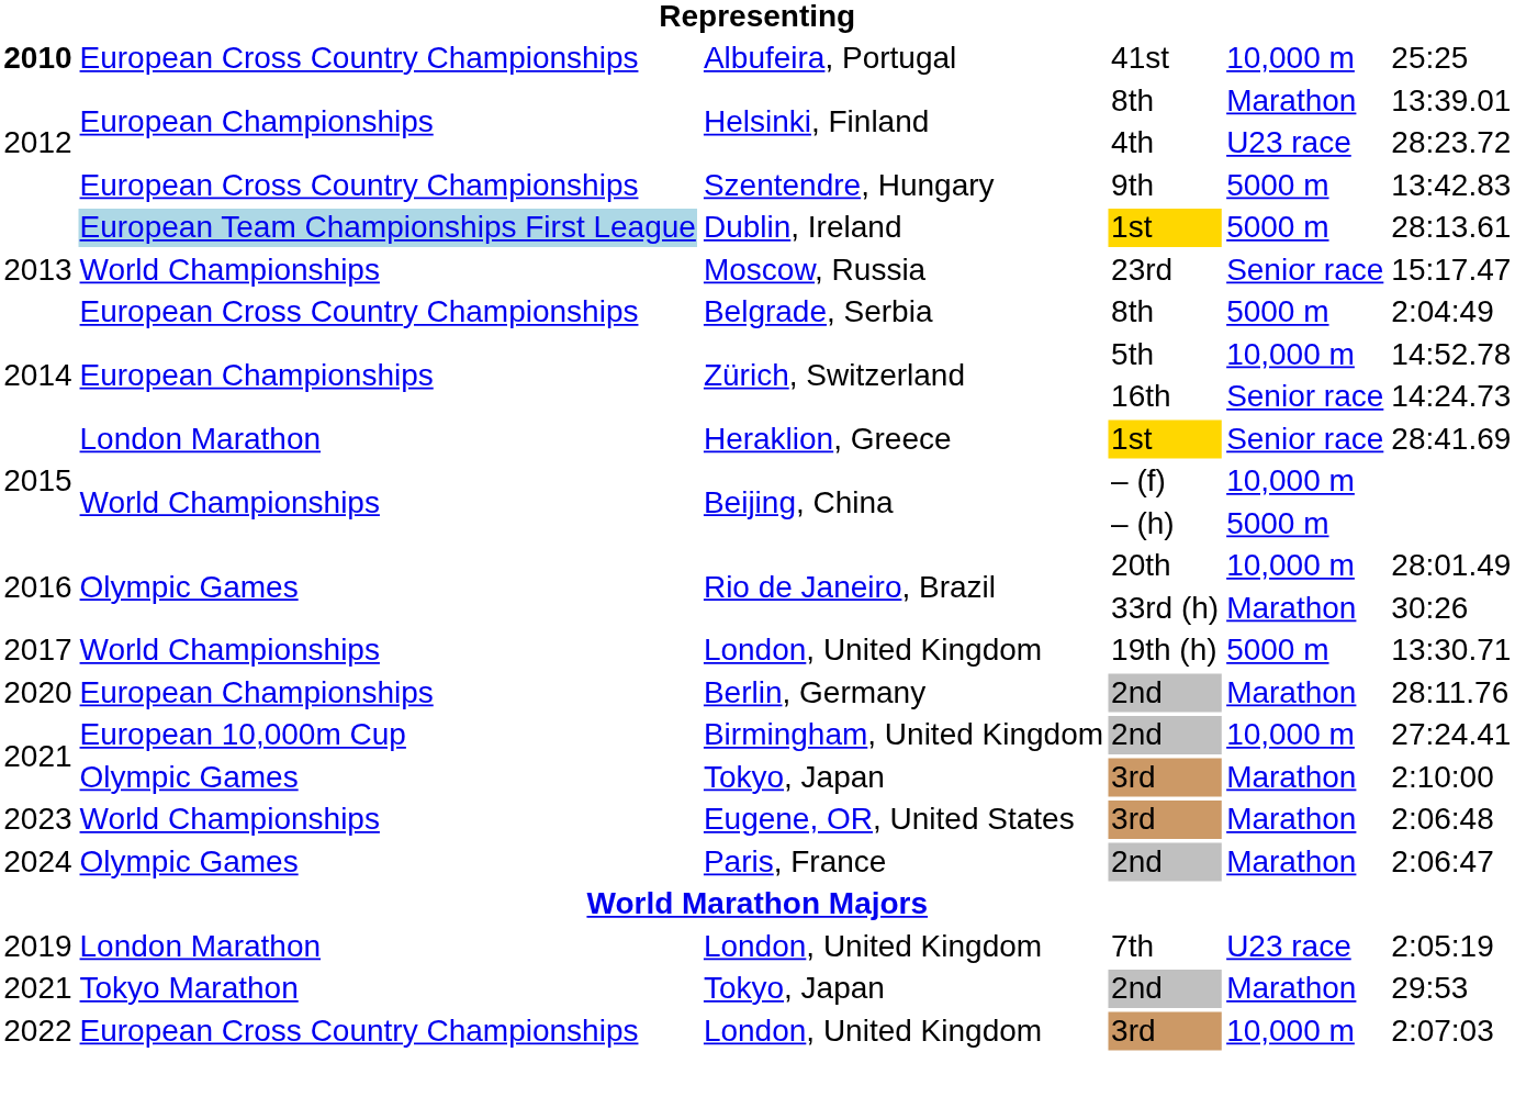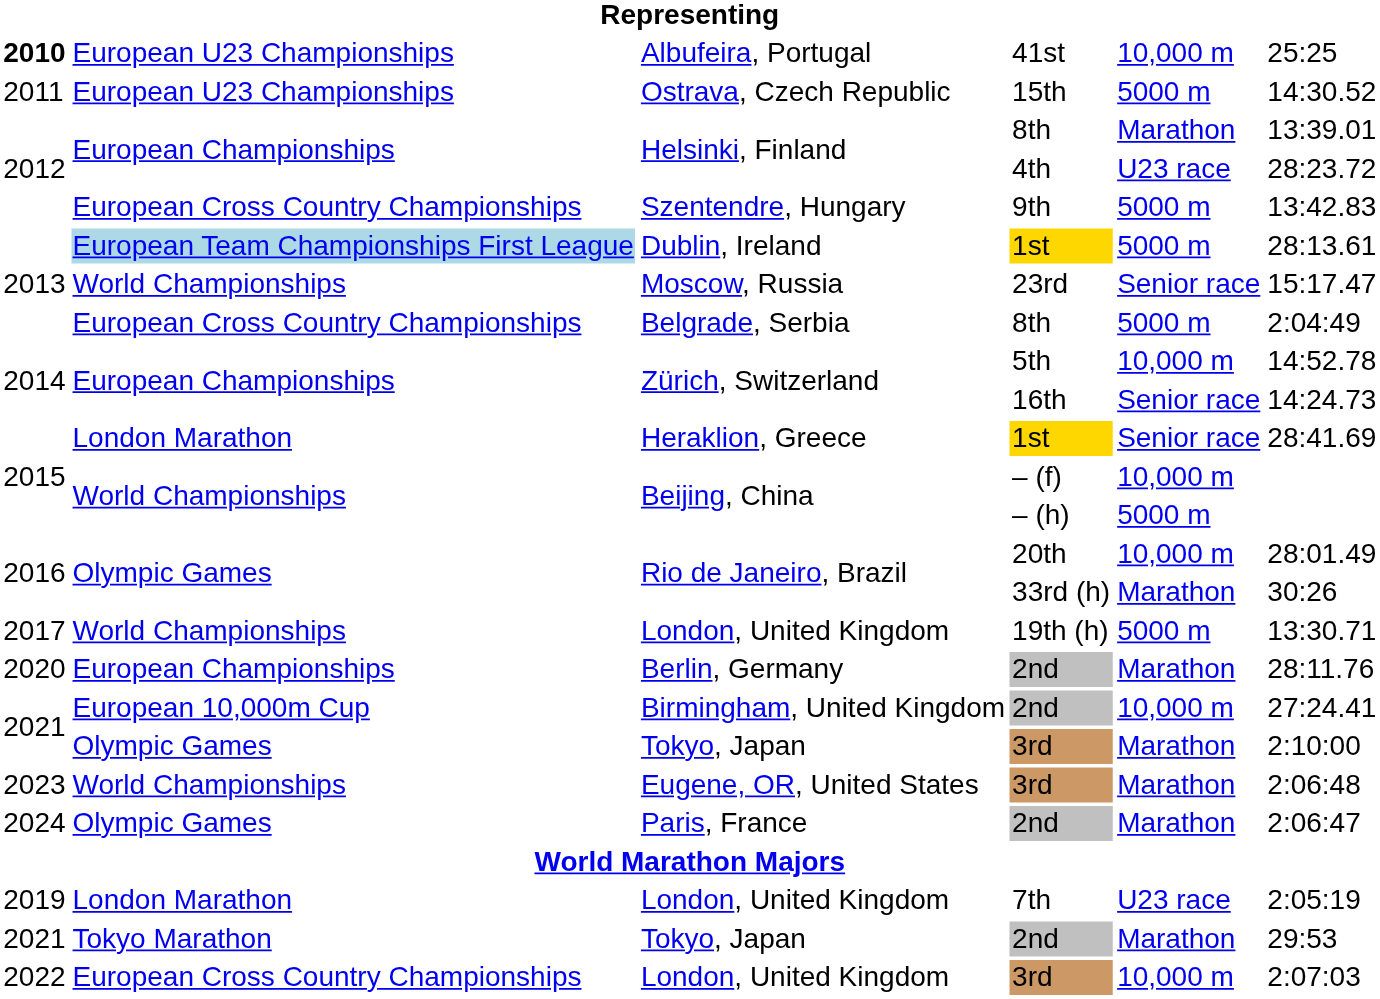Albufeira, Portugal | column 2: European Cross Country Championships -> European U23 Championships
+ row: 2011 | European U23 Championships | Ostrava, Czech Republic | 15th | 5000 m | 14:30.52
